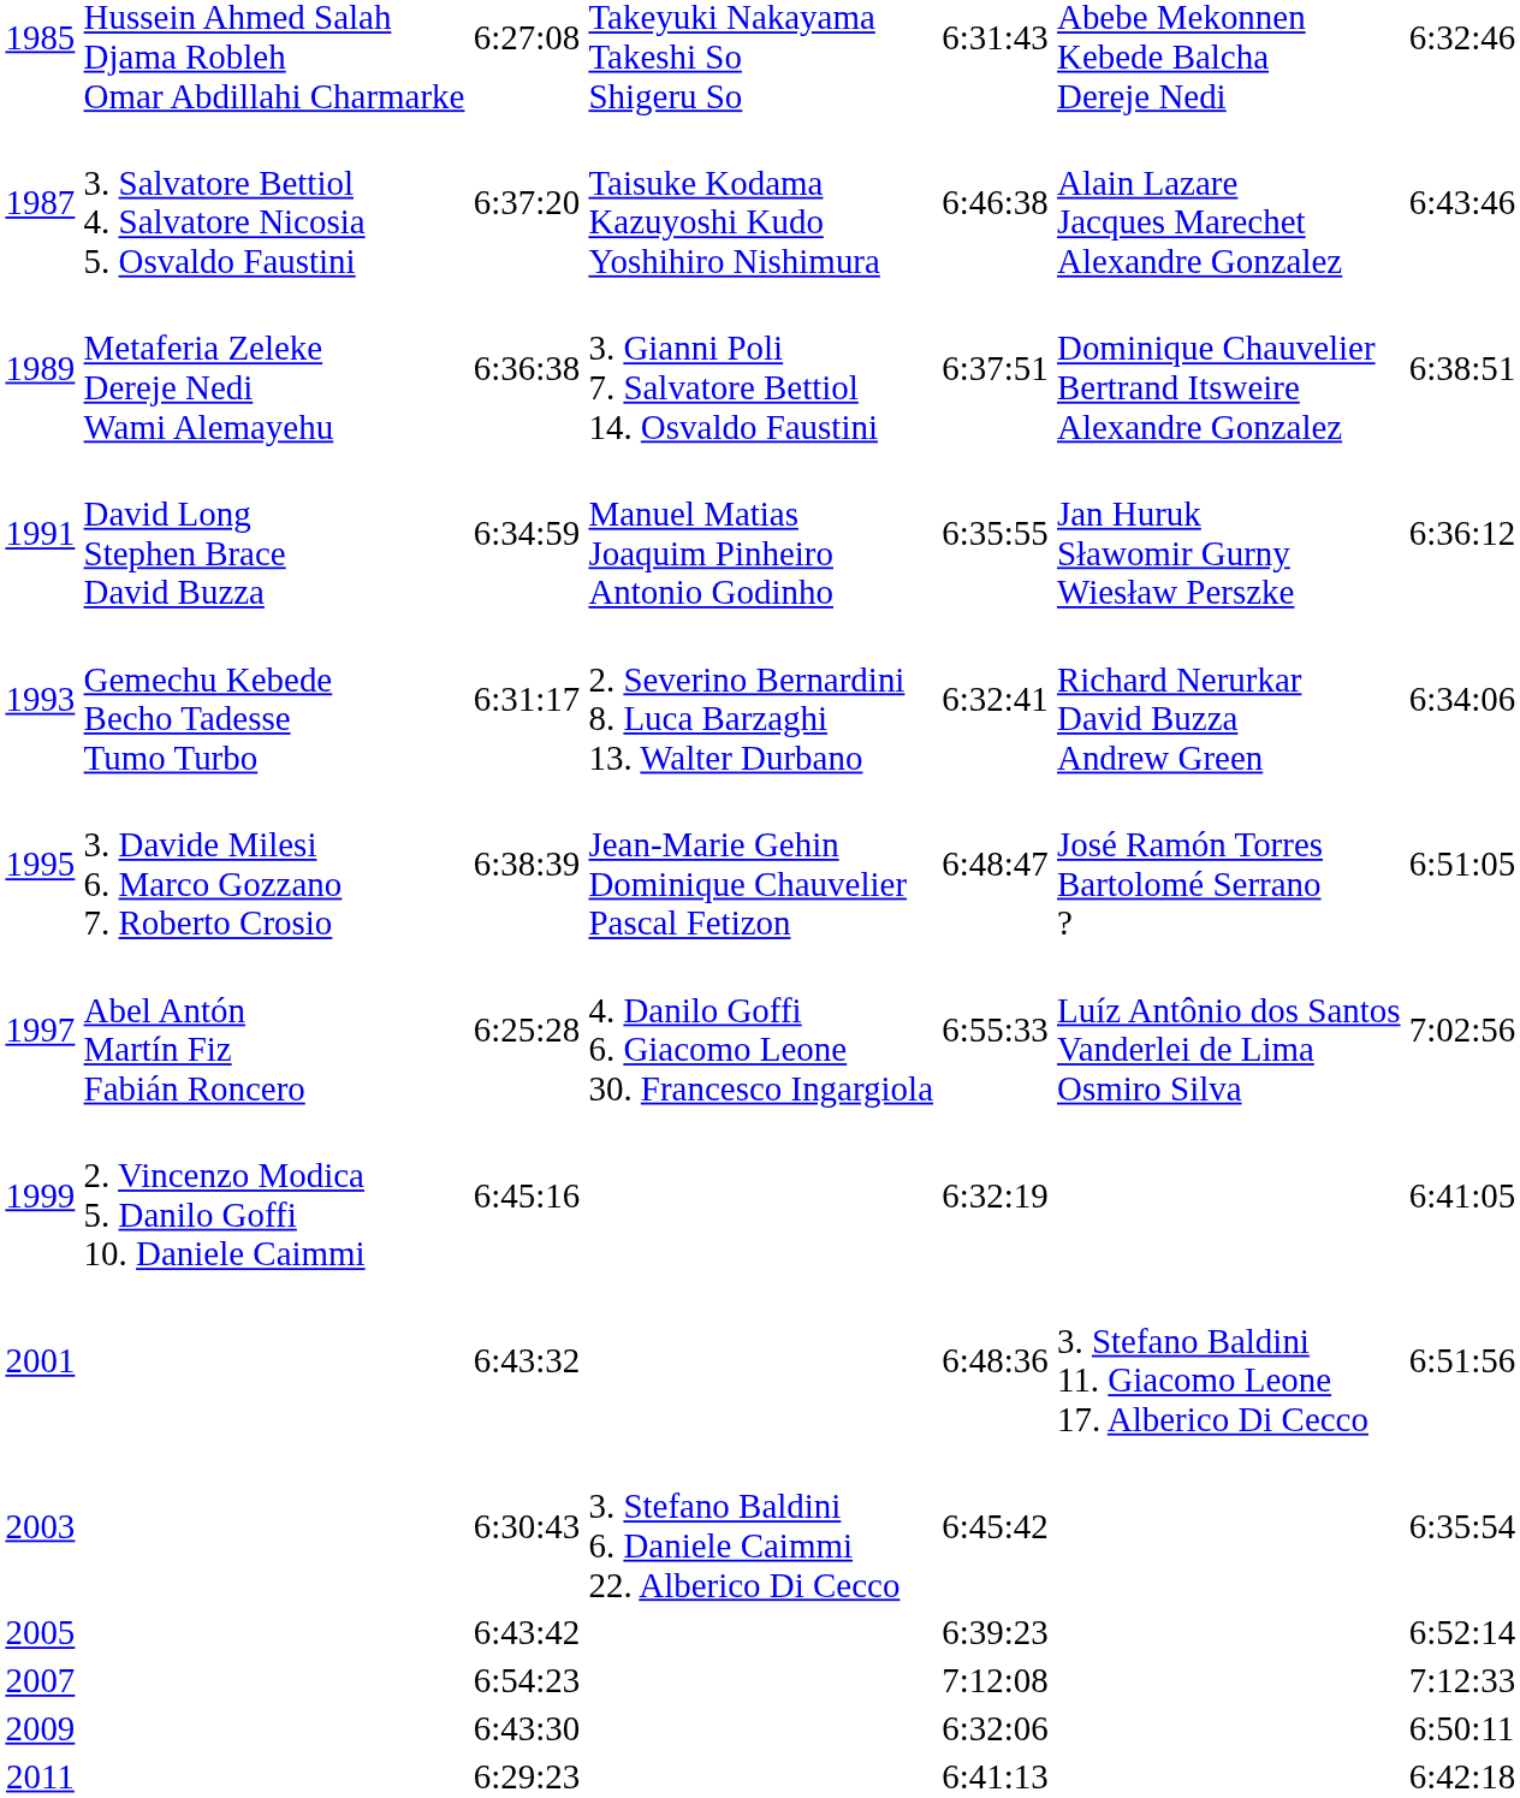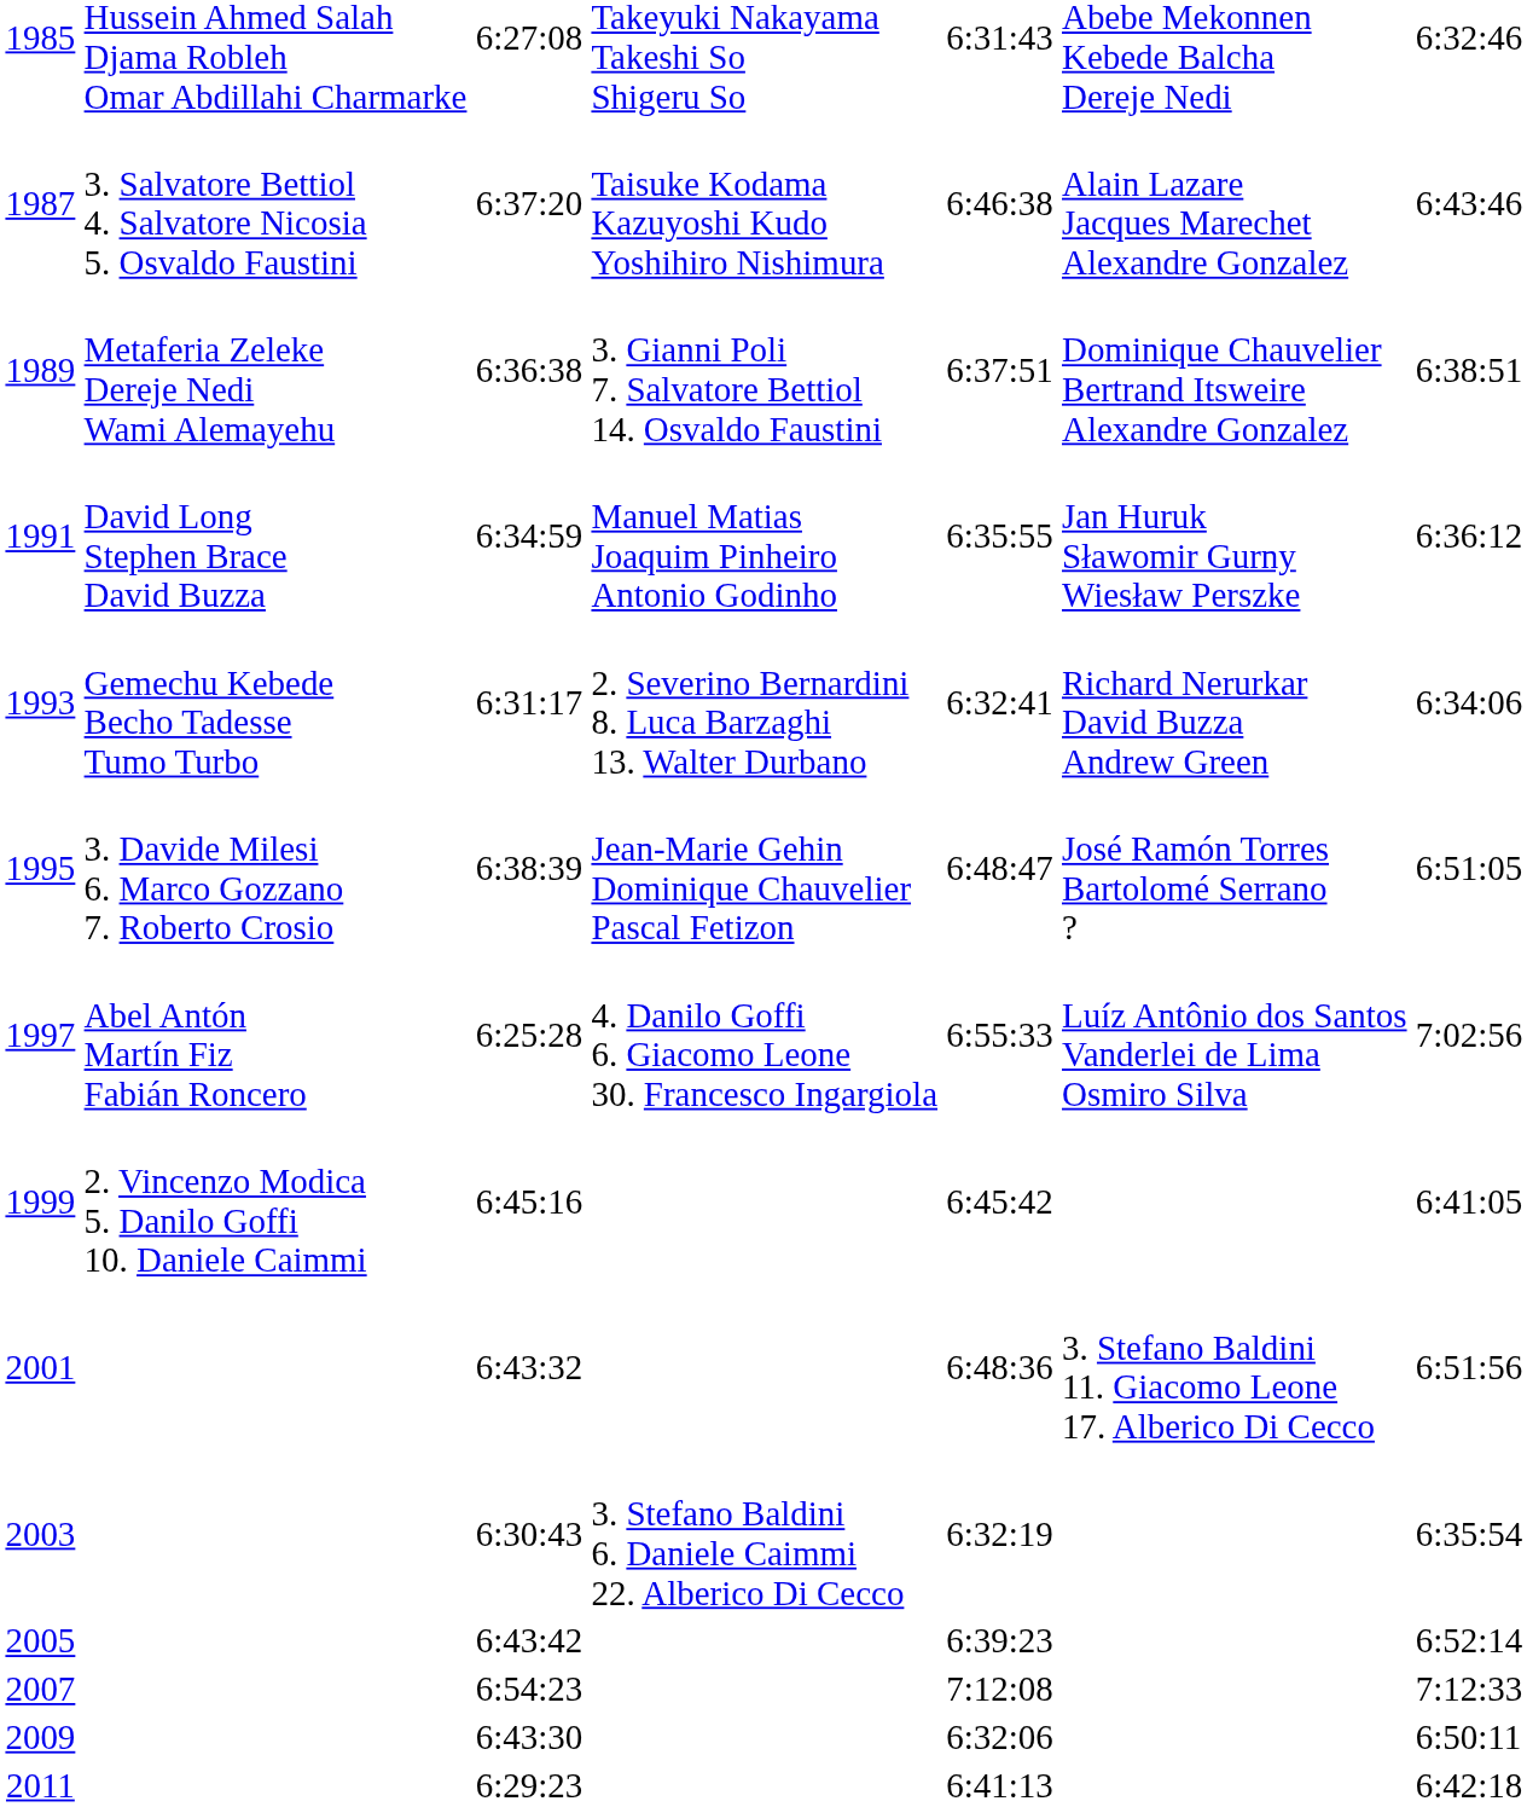1999 | column 5: 6:32:19 -> 6:45:42
2003 | column 5: 6:45:42 -> 6:32:19
